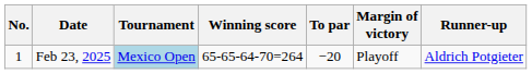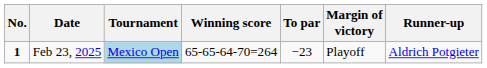Feb 23, 2025 | No.: normal -> bold
Feb 23, 2025 | To par: −20 -> −23
